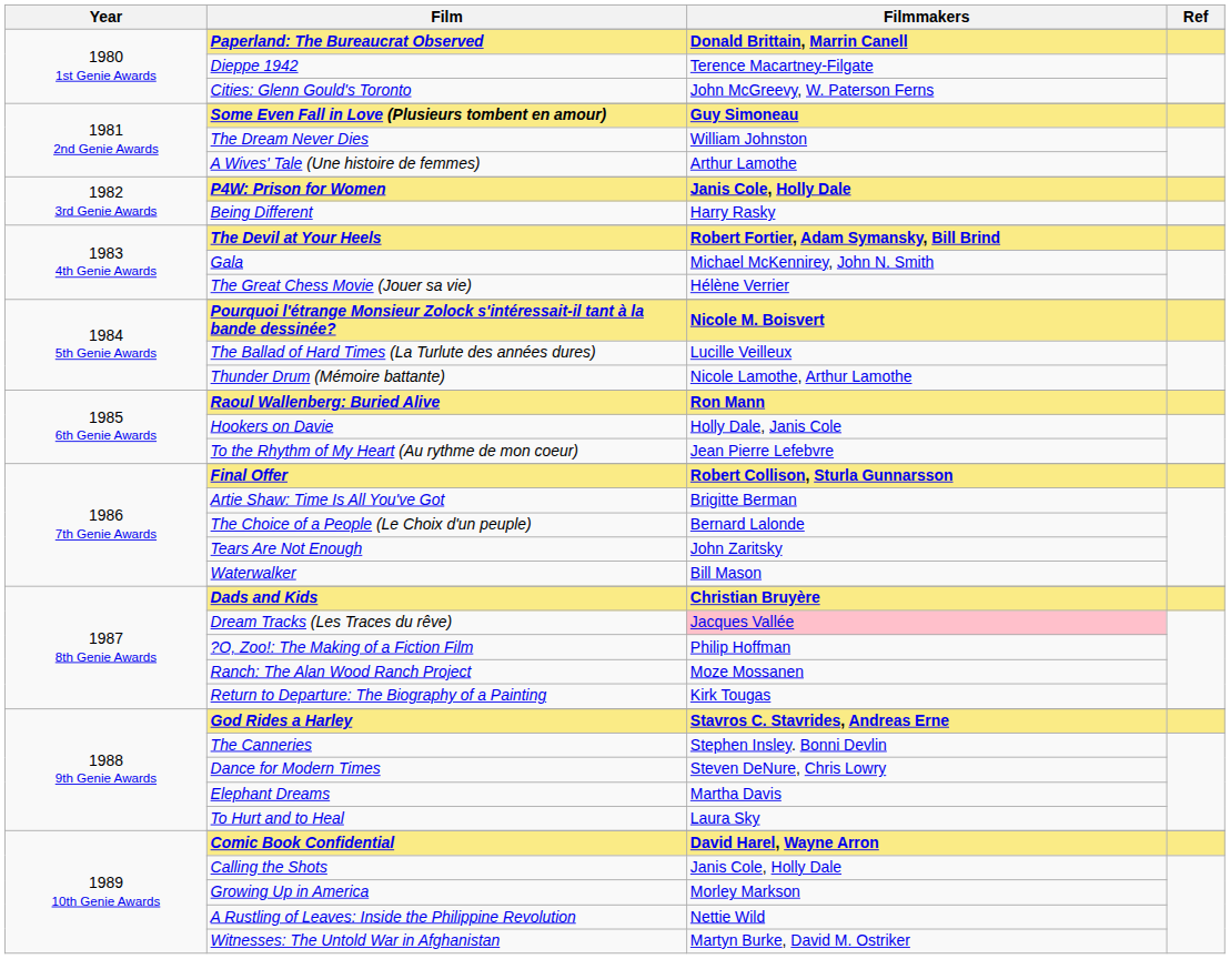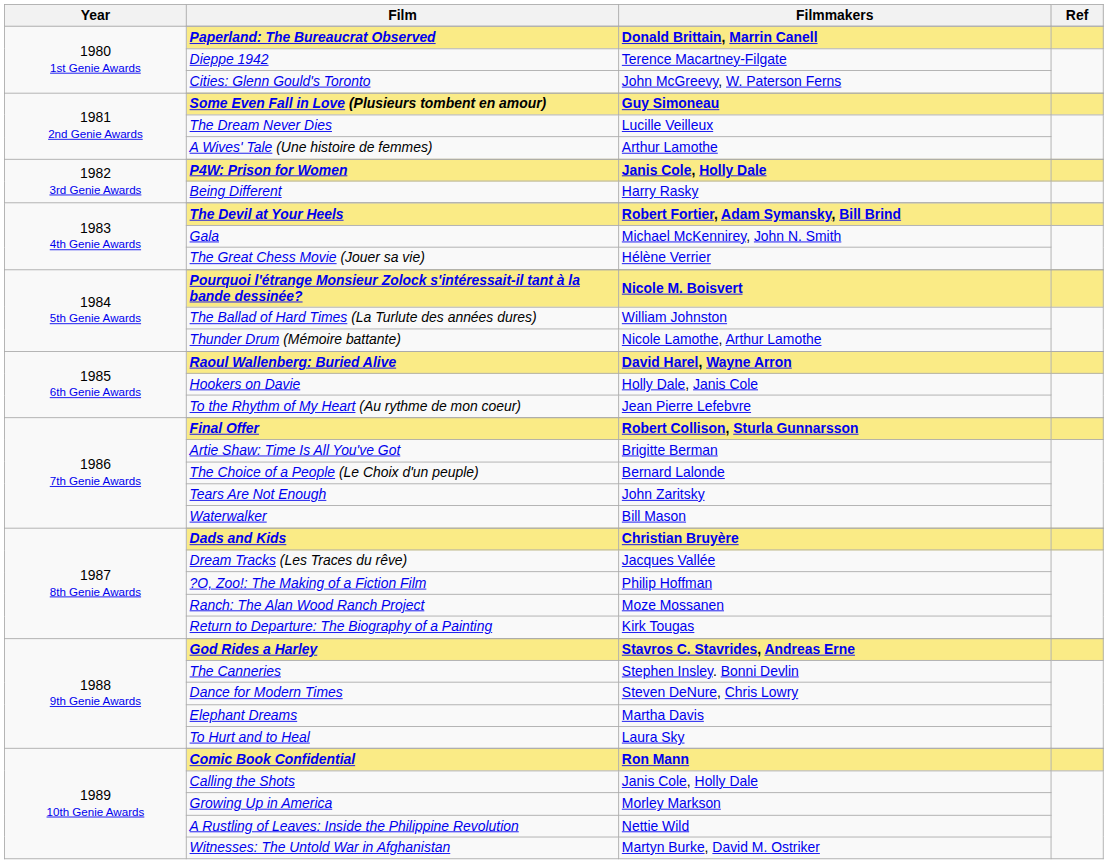The Dream Never Dies | Filmmakers: William Johnston -> Lucille Veilleux
The Ballad of Hard Times (La Turlute des années dures) | Filmmakers: Lucille Veilleux -> William Johnston
Raoul Wallenberg: Buried Alive | Filmmakers: Ron Mann -> David Harel, Wayne Arron
Dream Tracks (Les Traces du rêve) | Filmmakers: pink background -> no background
Comic Book Confidential | Filmmakers: David Harel, Wayne Arron -> Ron Mann
